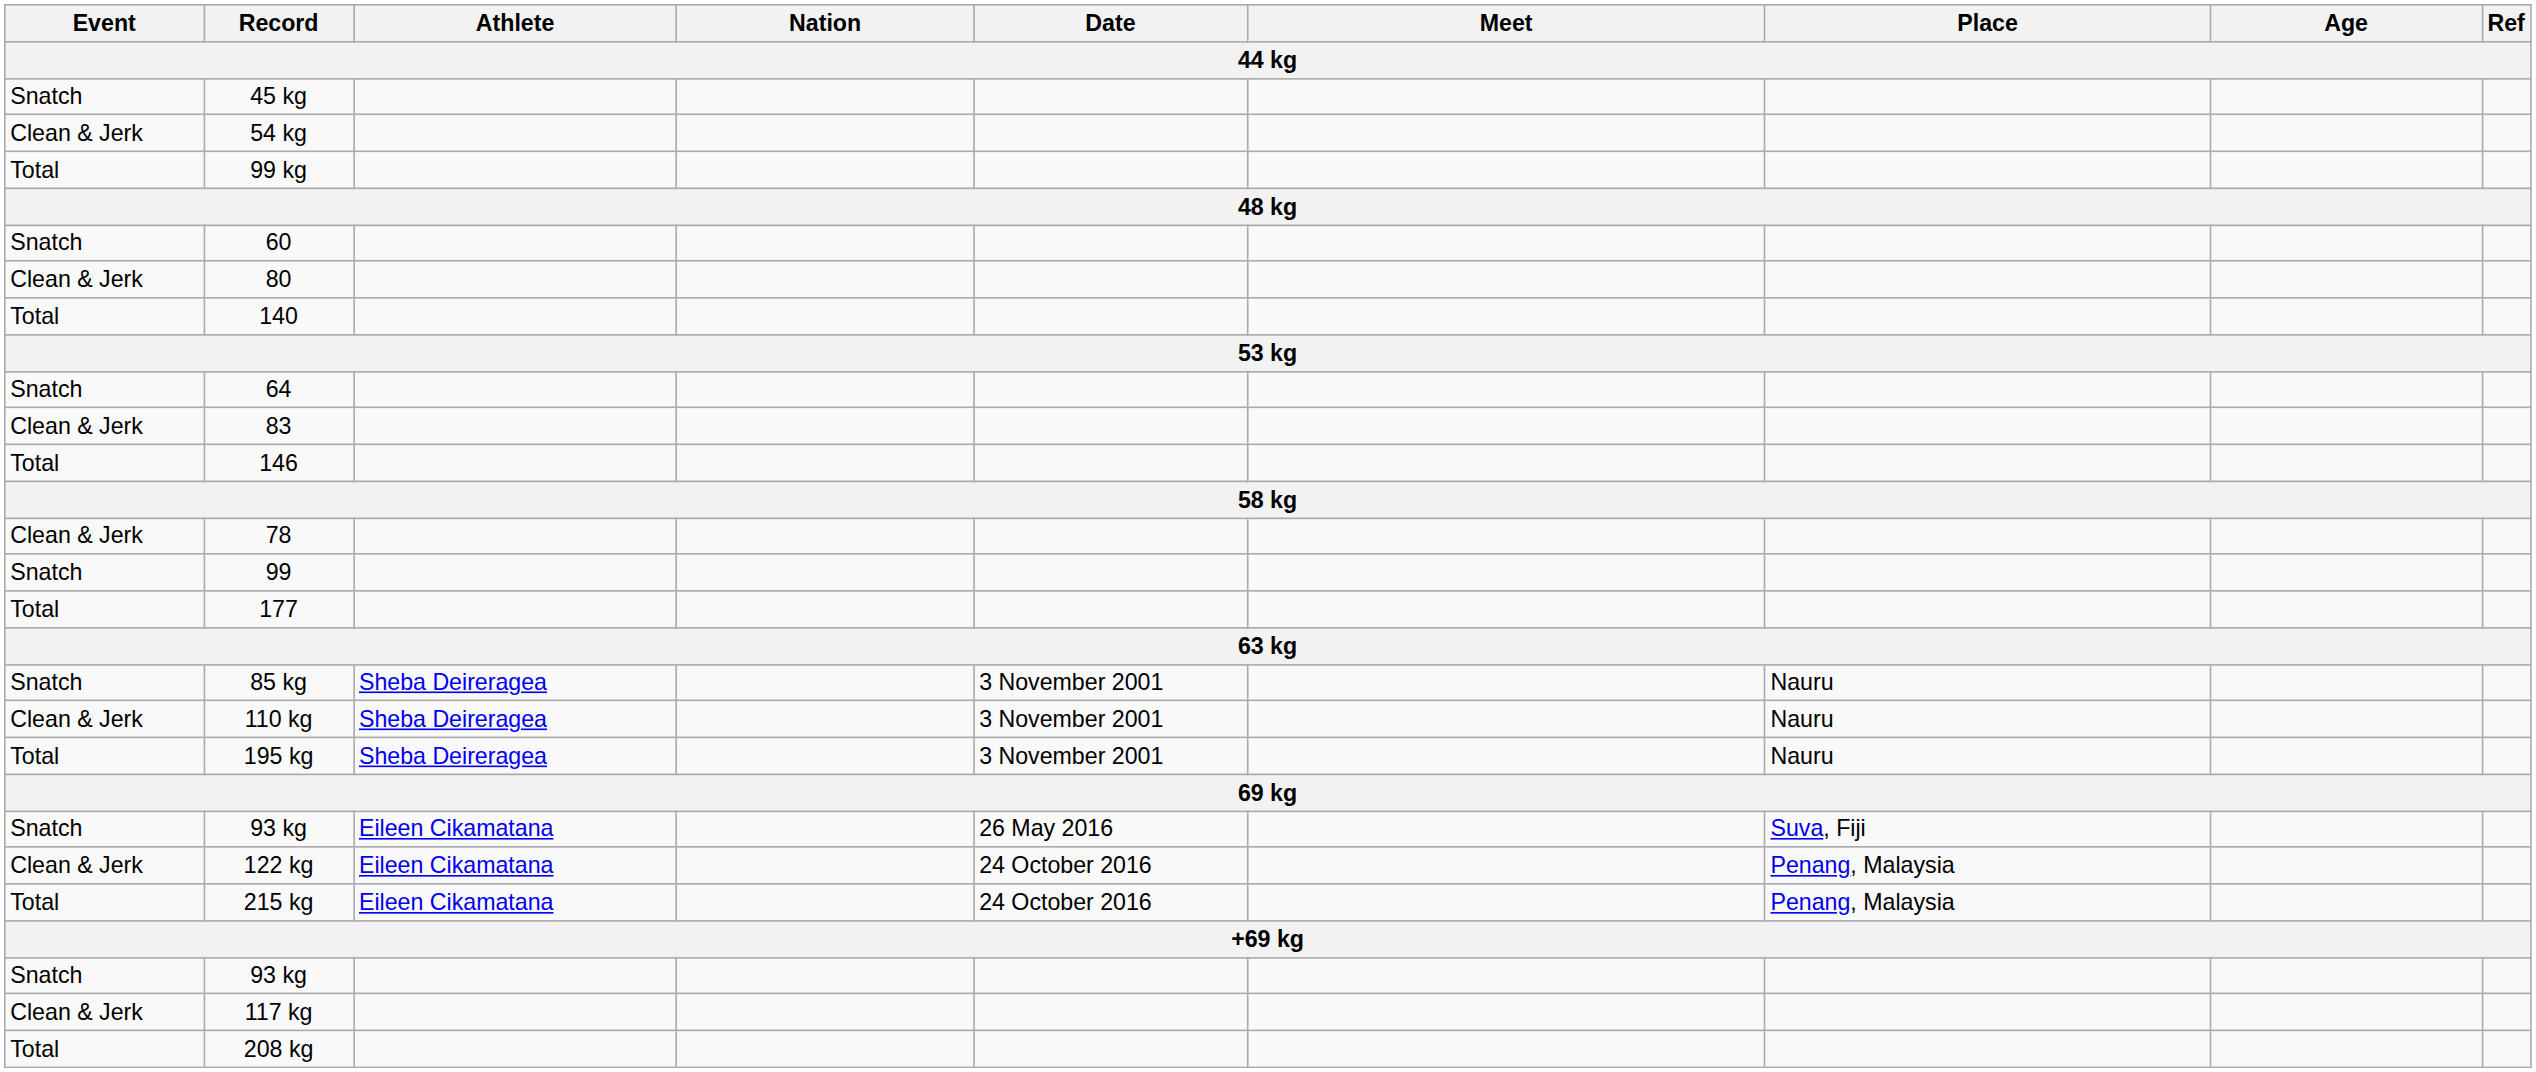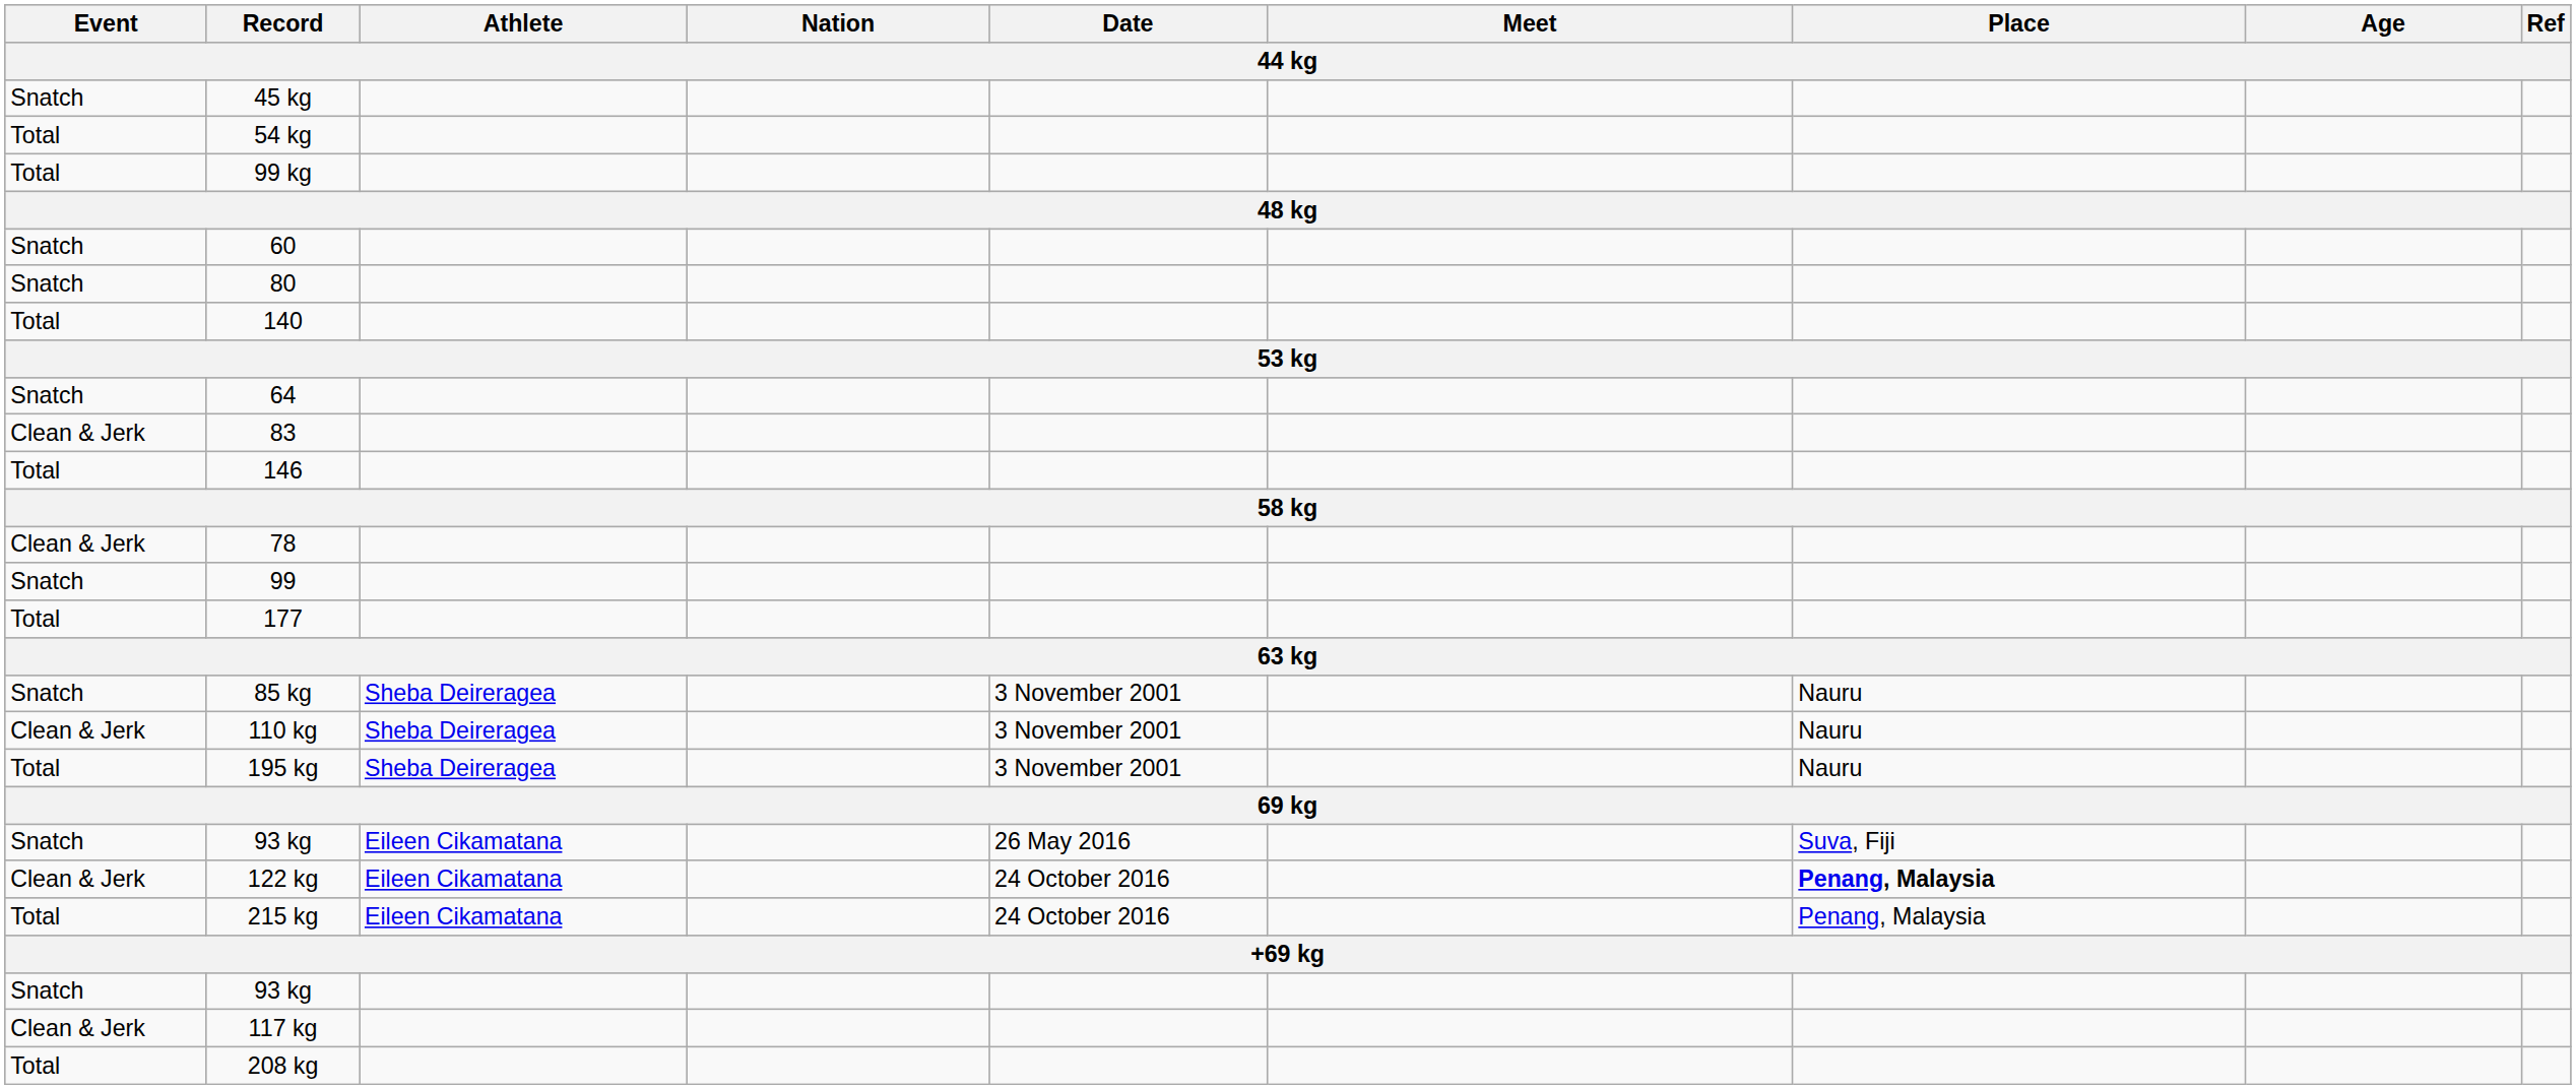54 kg | Event: Clean & Jerk -> Total
80 | Event: Clean & Jerk -> Snatch
122 kg | Place: normal -> bold
